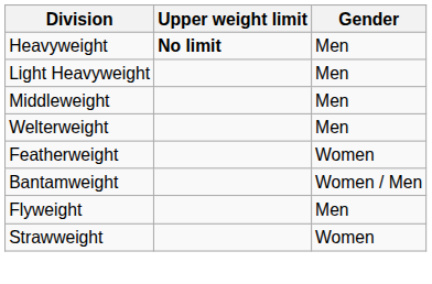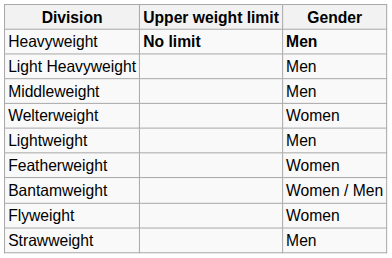Heavyweight | Gender: normal -> bold
Welterweight | Gender: Men -> Women
+ row: Lightweight | Men
Flyweight | Gender: Men -> Women
Strawweight | Gender: Women -> Men
